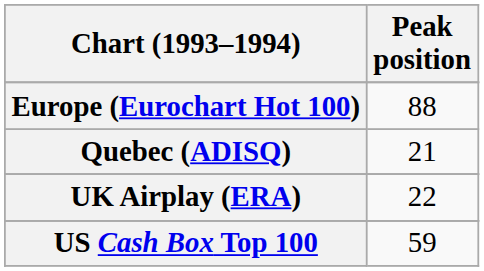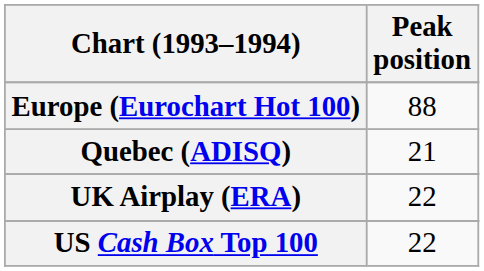US Cash Box Top 100 | Peak position: 59 -> 22
